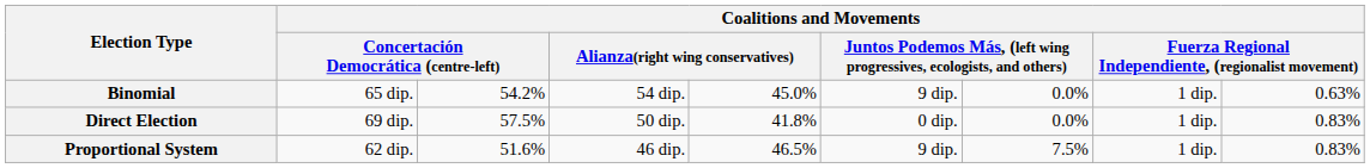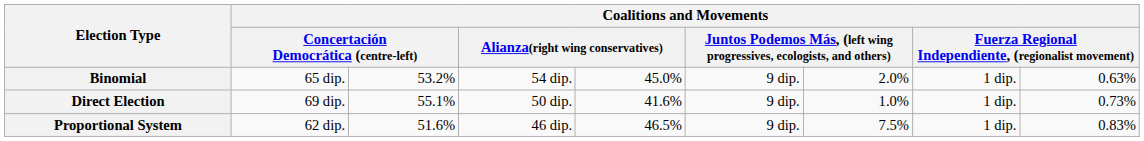Binomial | column 3: 54.2% -> 53.2%
Binomial | column 7: 0.0% -> 2.0%
Direct Election | column 3: 57.5% -> 55.1%
Direct Election | column 5: 41.8% -> 41.6%
Direct Election | column 6: 0 dip. -> 9 dip.
Direct Election | column 7: 0.0% -> 1.0%
Direct Election | column 9: 0.83% -> 0.73%
